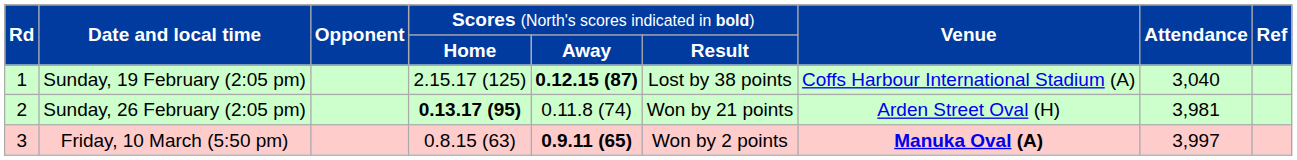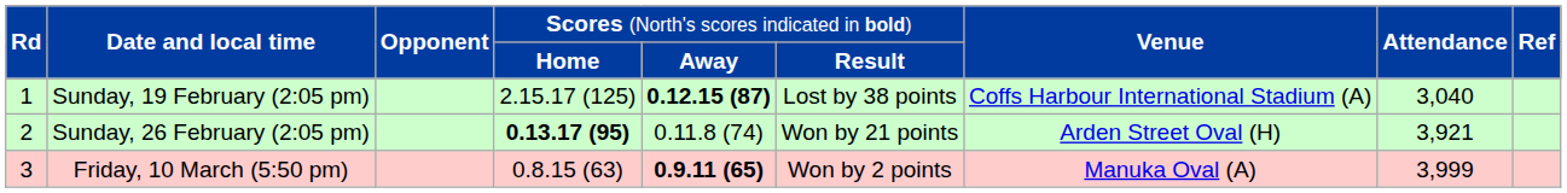Sunday, 26 February (2:05 pm) | column 8: 3,981 -> 3,921
Friday, 10 March (5:50 pm) | column 7: bold -> normal
Friday, 10 March (5:50 pm) | column 8: 3,997 -> 3,999
